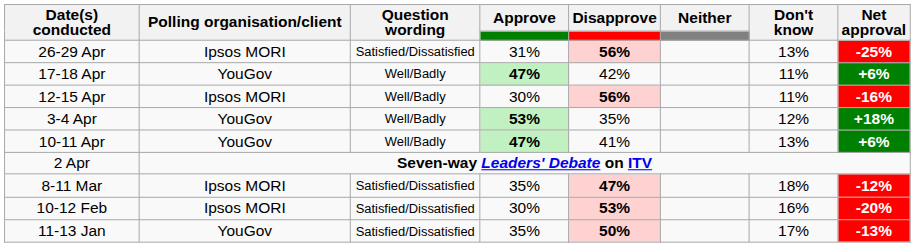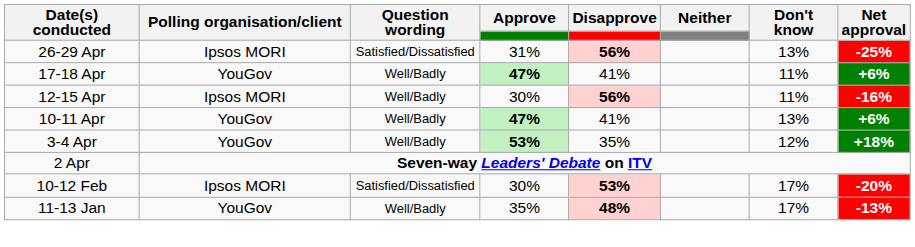17-18 Apr | Disapprove: 42% -> 41%
rows swapped: 10-11 Apr <-> 3-4 Apr
- row: 8-11 Mar | Ipsos MORI | Satisfied/Dissatisfied | 35% | 47% | 18% | -12%
10-12 Feb | Don't know: 16% -> 17%
11-13 Jan | Question wording: Satisfied/Dissatisfied -> Well/Badly
11-13 Jan | Disapprove: 50% -> 48%
